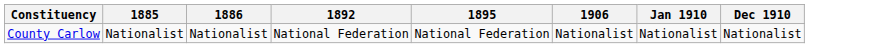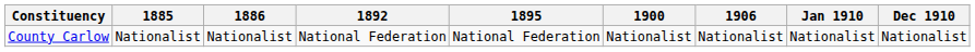+ column: 1900 | Nationalist
